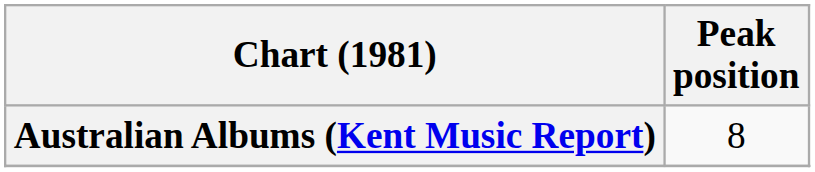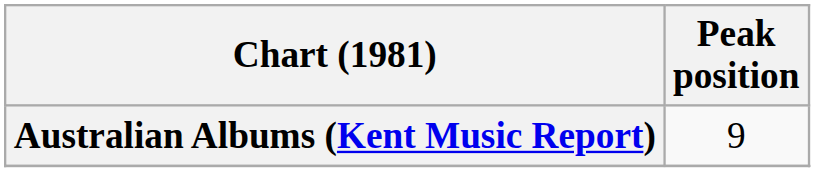Australian Albums (Kent Music Report) | Peak position: 8 -> 9
